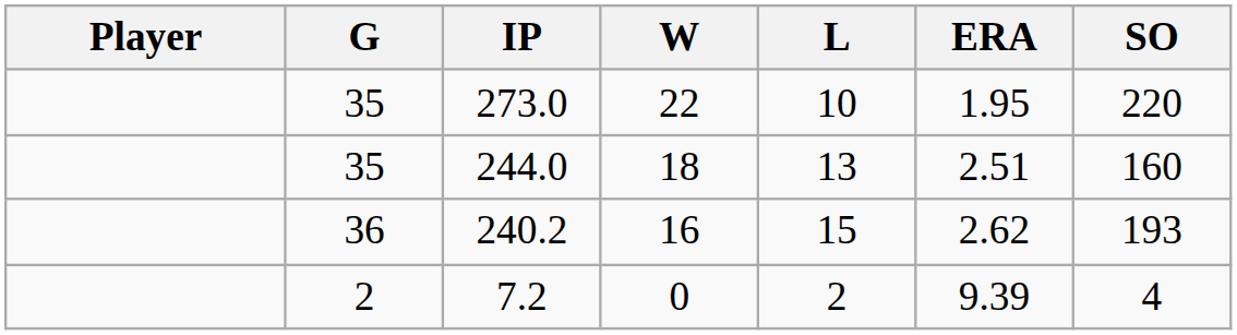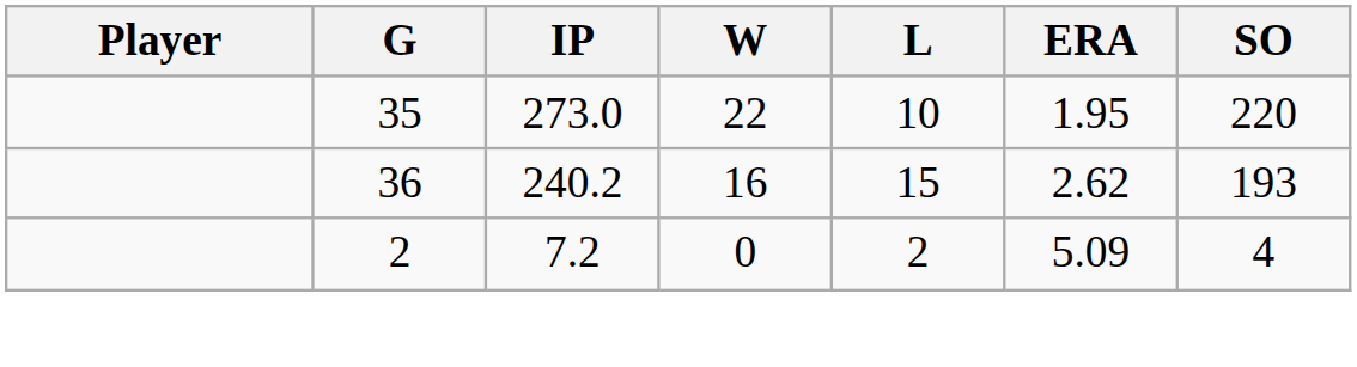- row: 35 | 244.0 | 18 | 13 | 2.51 | 160
7.2 | ERA: 9.39 -> 5.09
